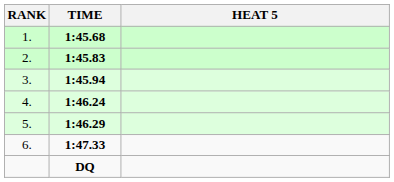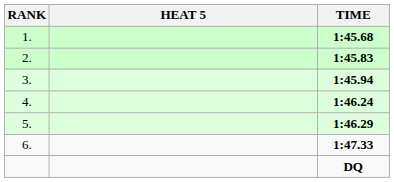columns swapped: HEAT 5 <-> TIME
